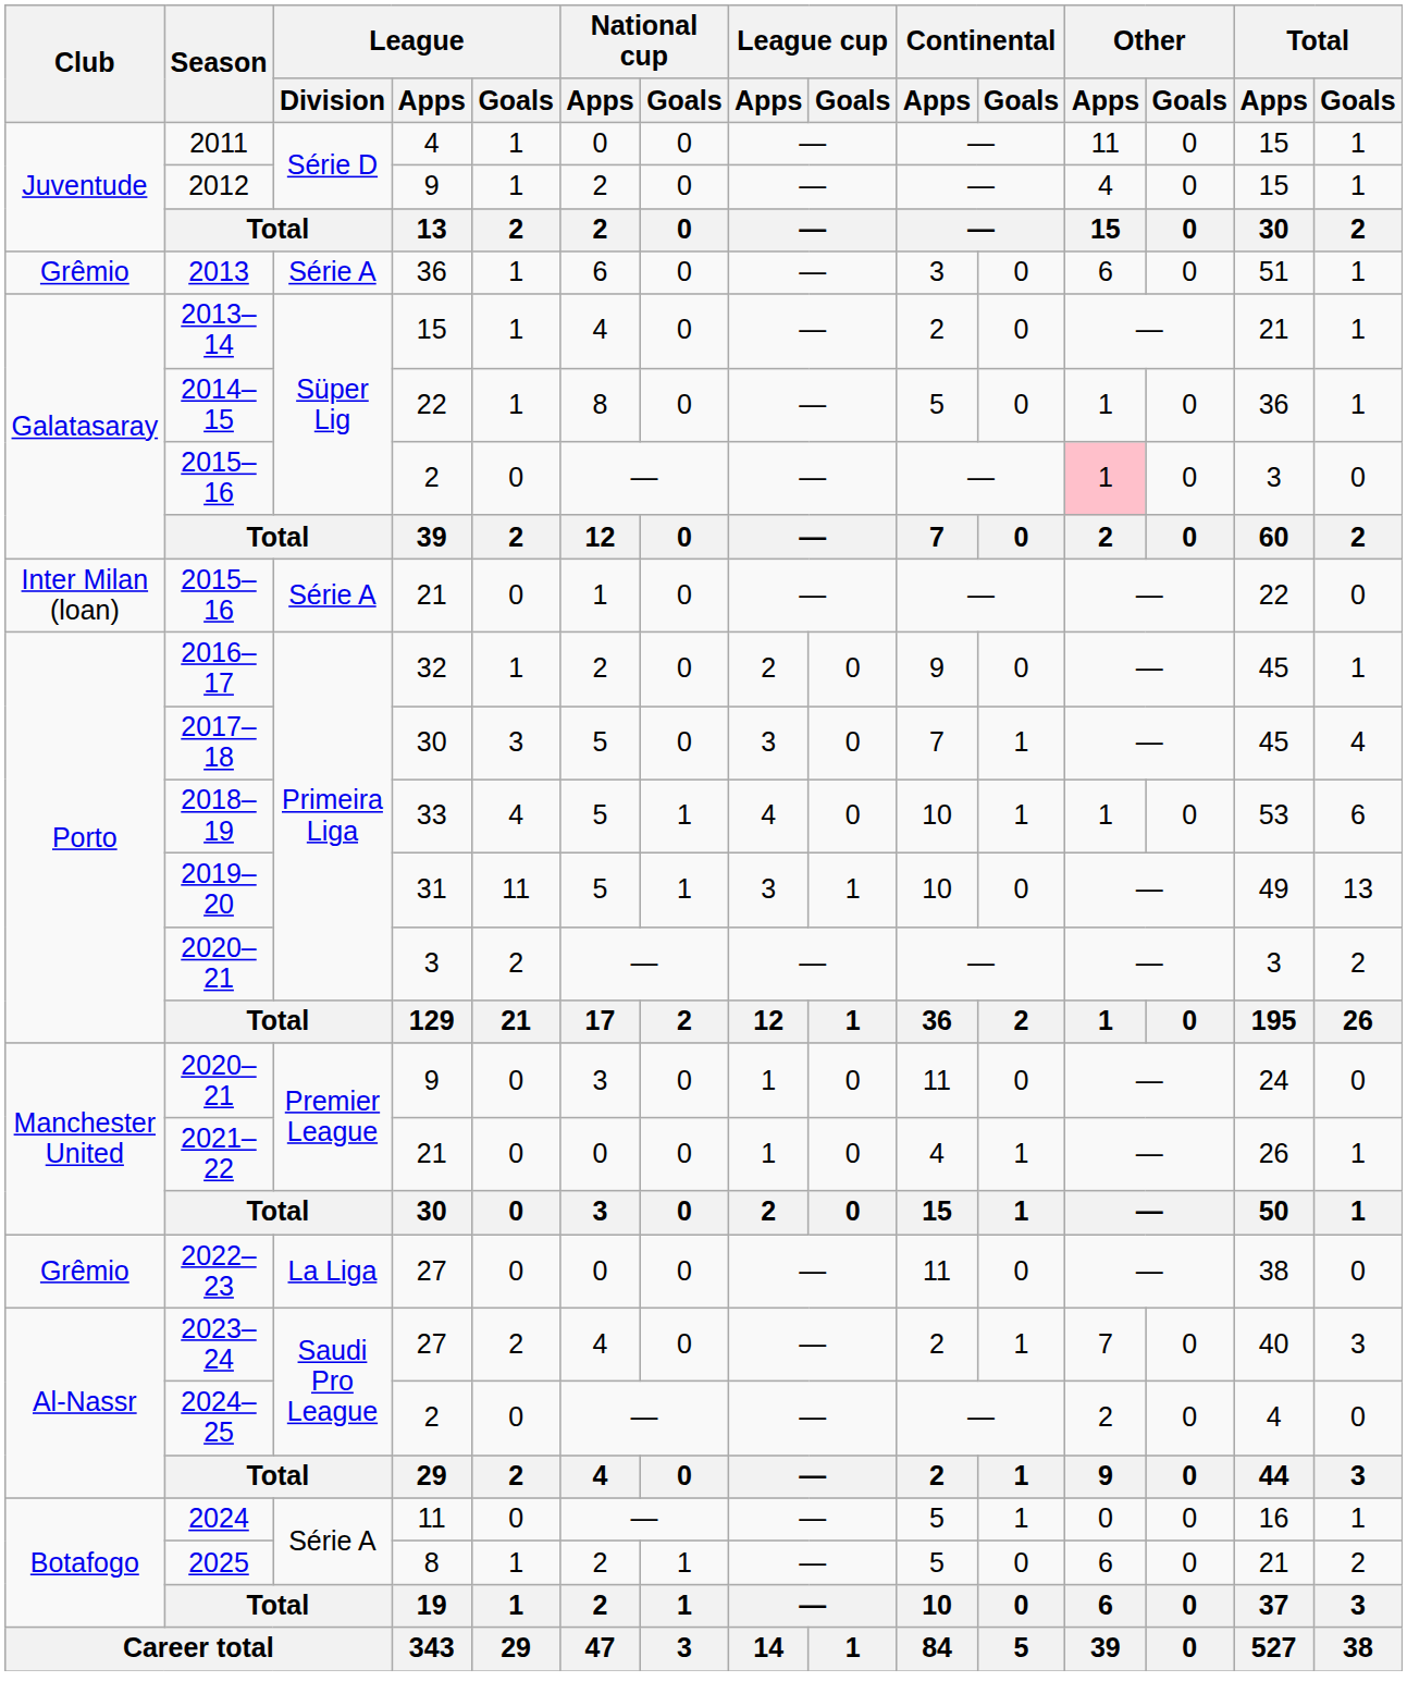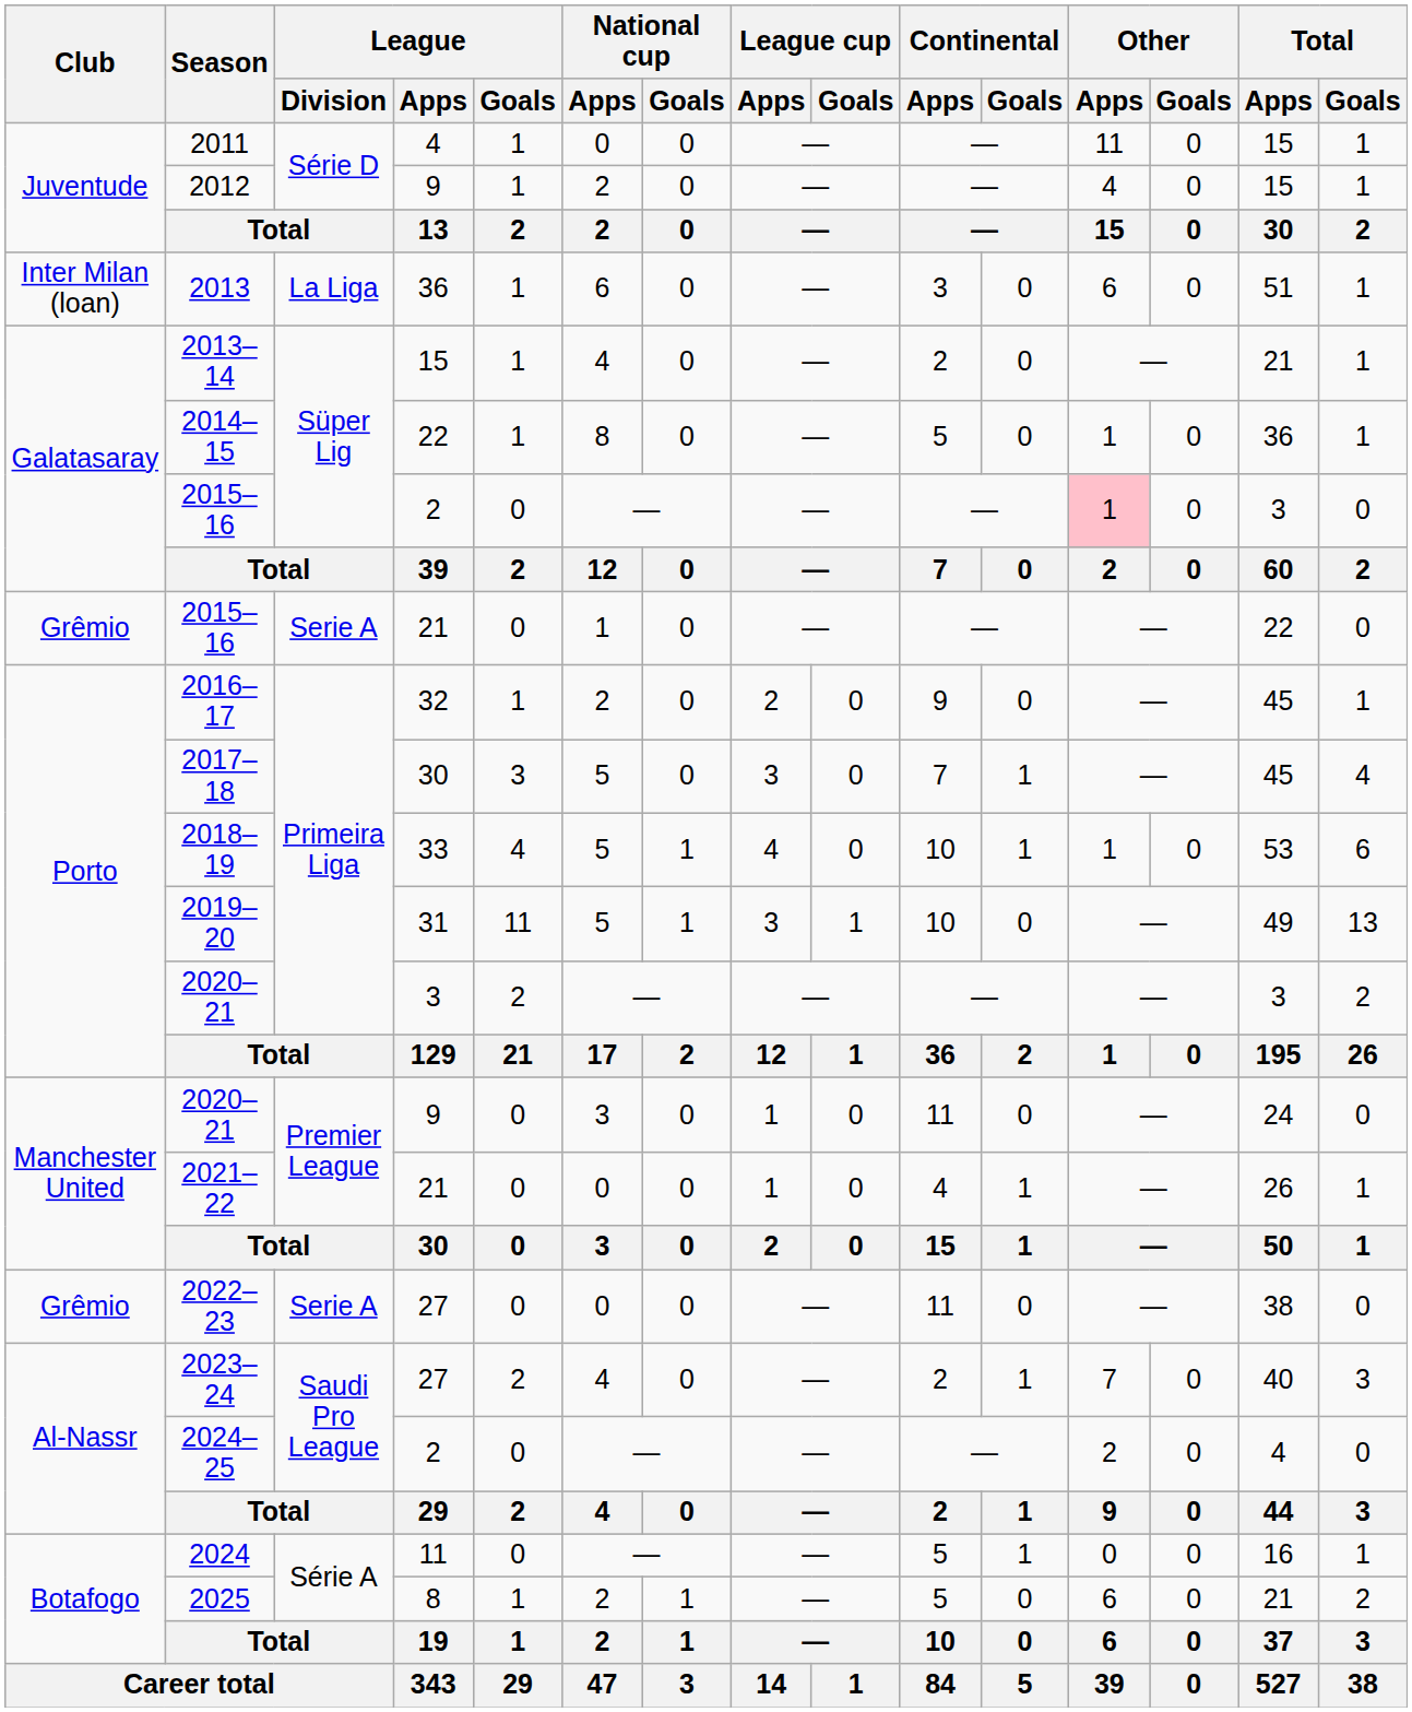2013 | Club: Grêmio -> Inter Milan (loan)
2013 | League / Division: Série A -> La Liga
2015–16 / 21 | Club: Inter Milan (loan) -> Grêmio
2015–16 / 21 | League / Division: Série A -> Serie A
2022–23 | League / Division: La Liga -> Serie A
